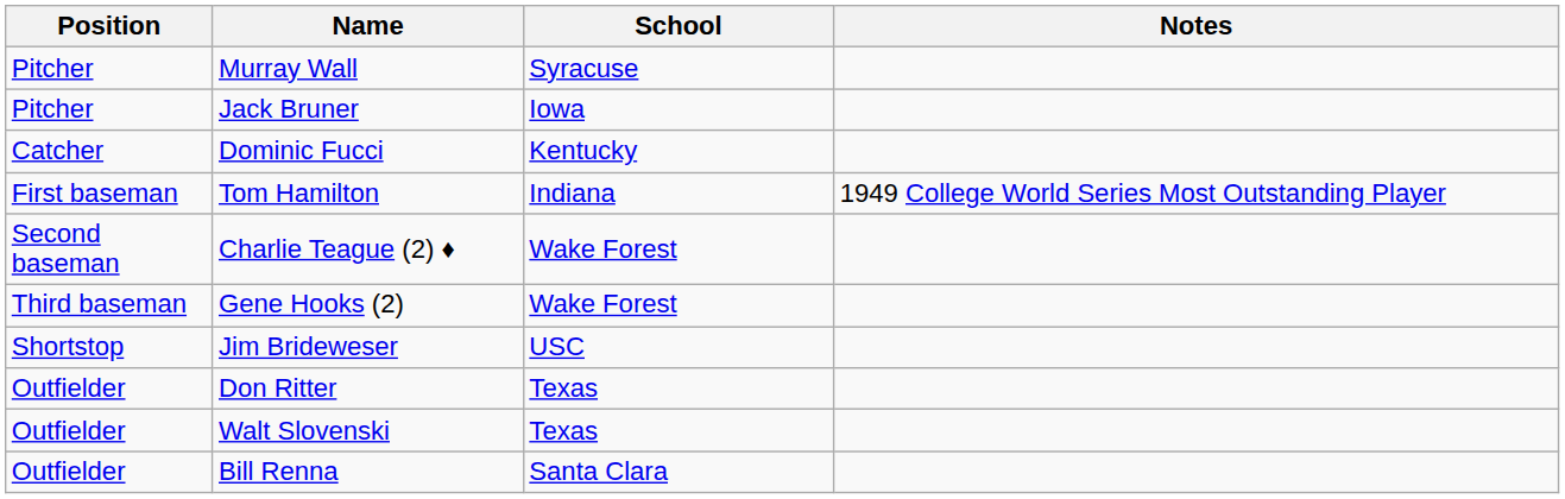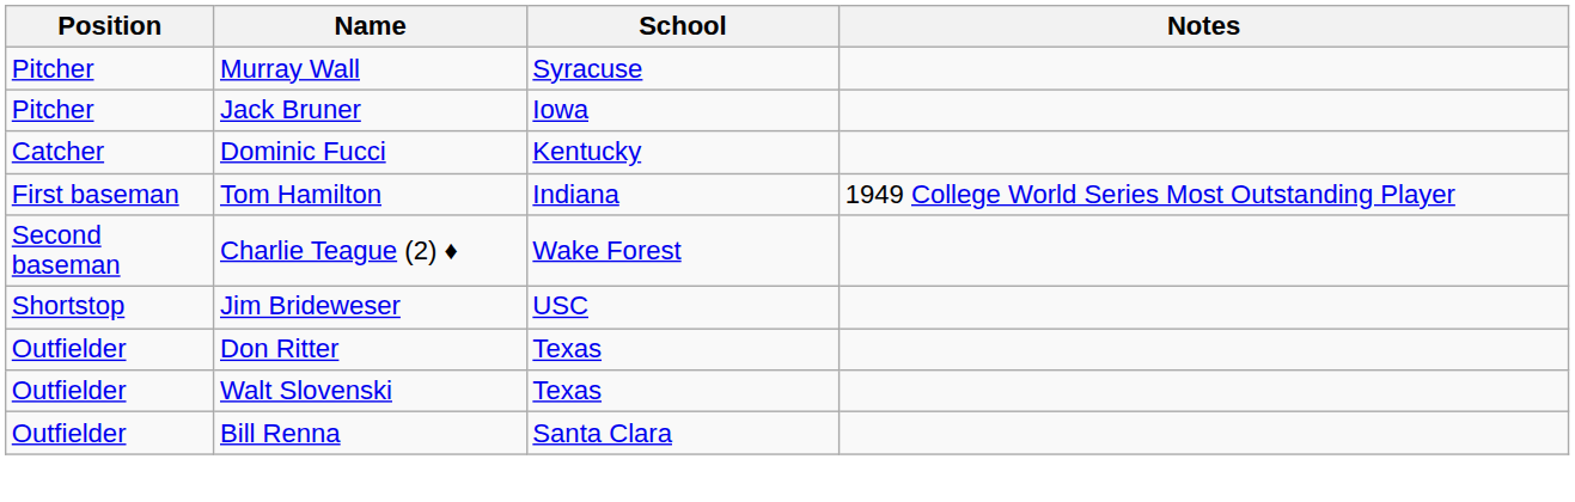- row: Third baseman | Gene Hooks (2) | Wake Forest
